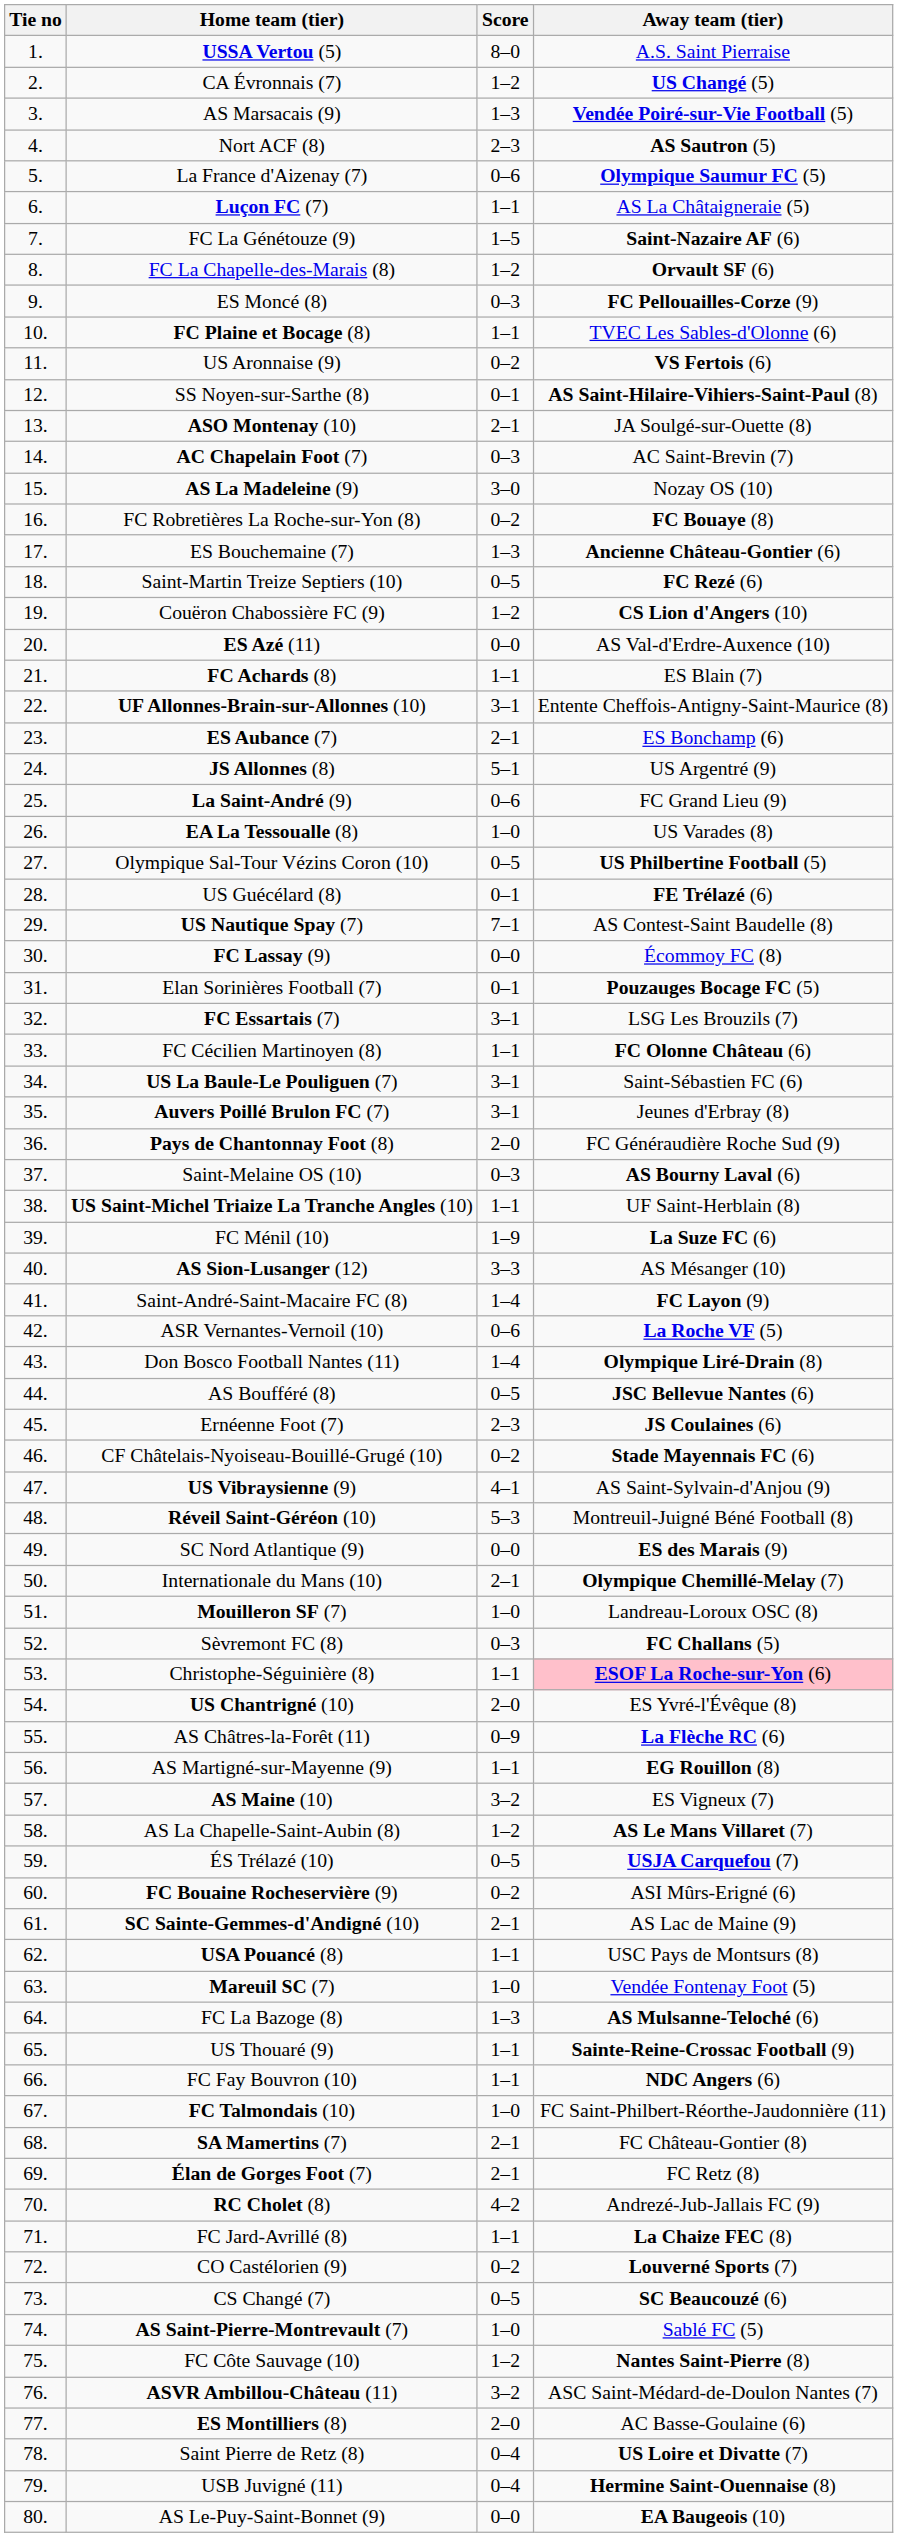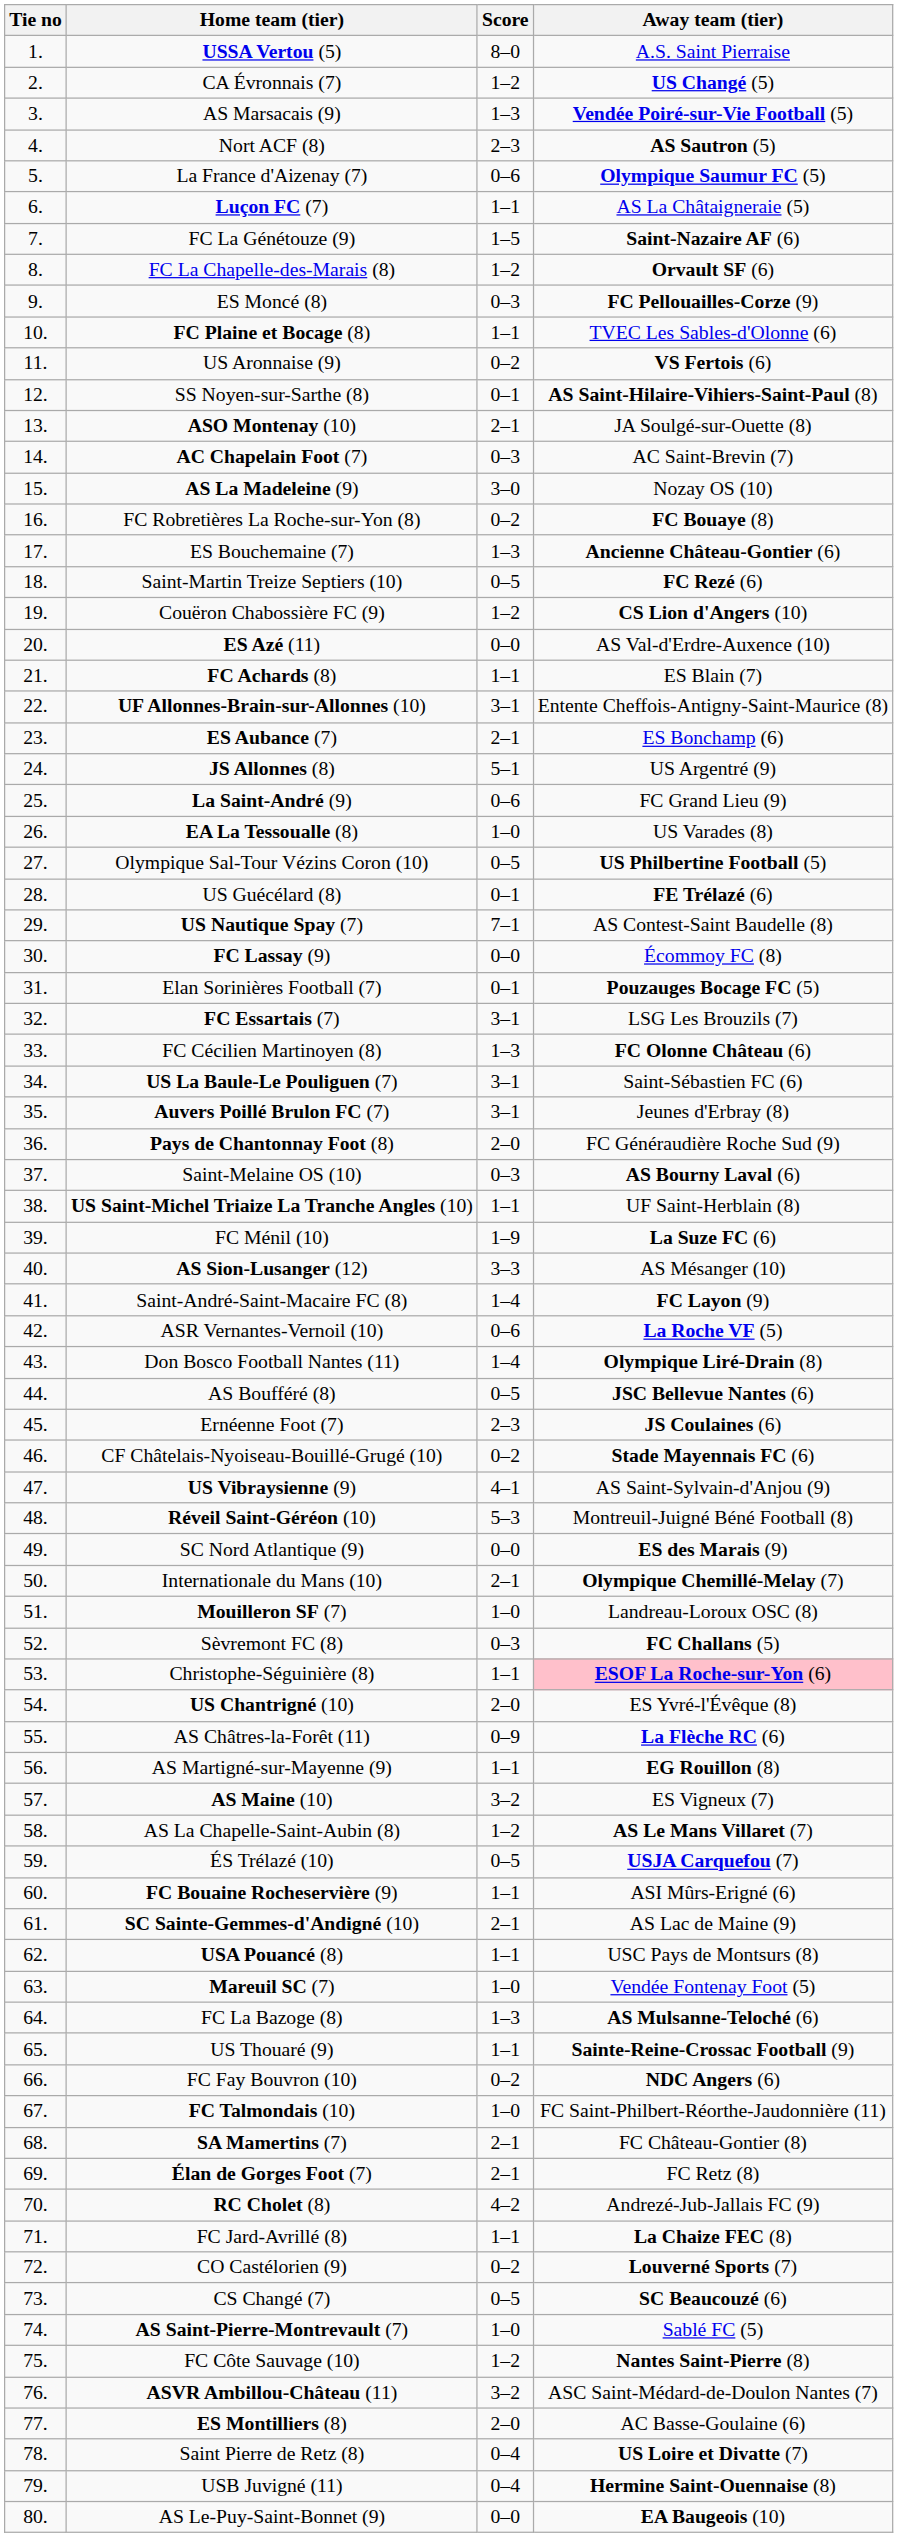FC Cécilien Martinoyen (8) | Score: 1–1 -> 1–3
FC Bouaine Rocheservière (9) | Score: 0–2 -> 1–1
FC Fay Bouvron (10) | Score: 1–1 -> 0–2
